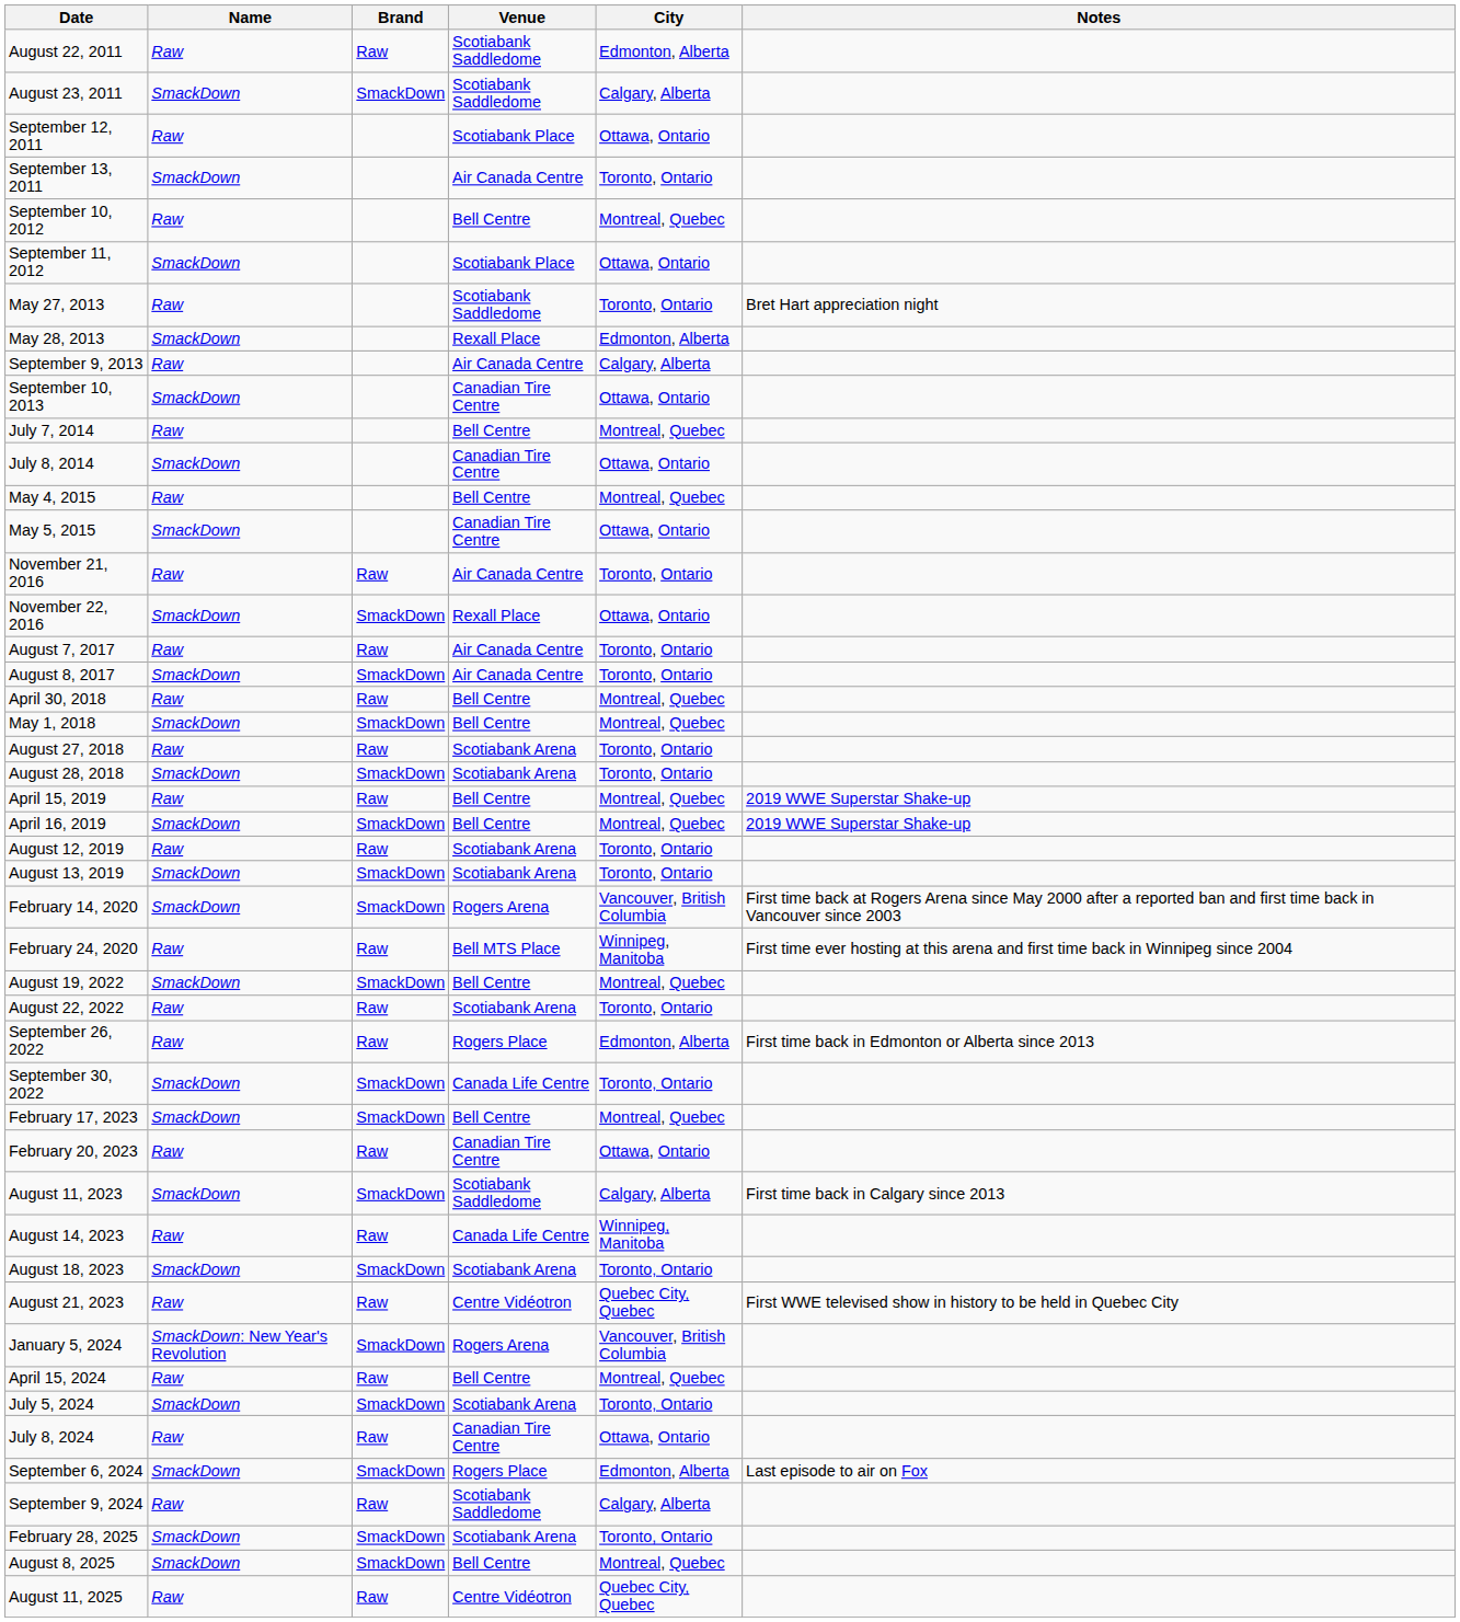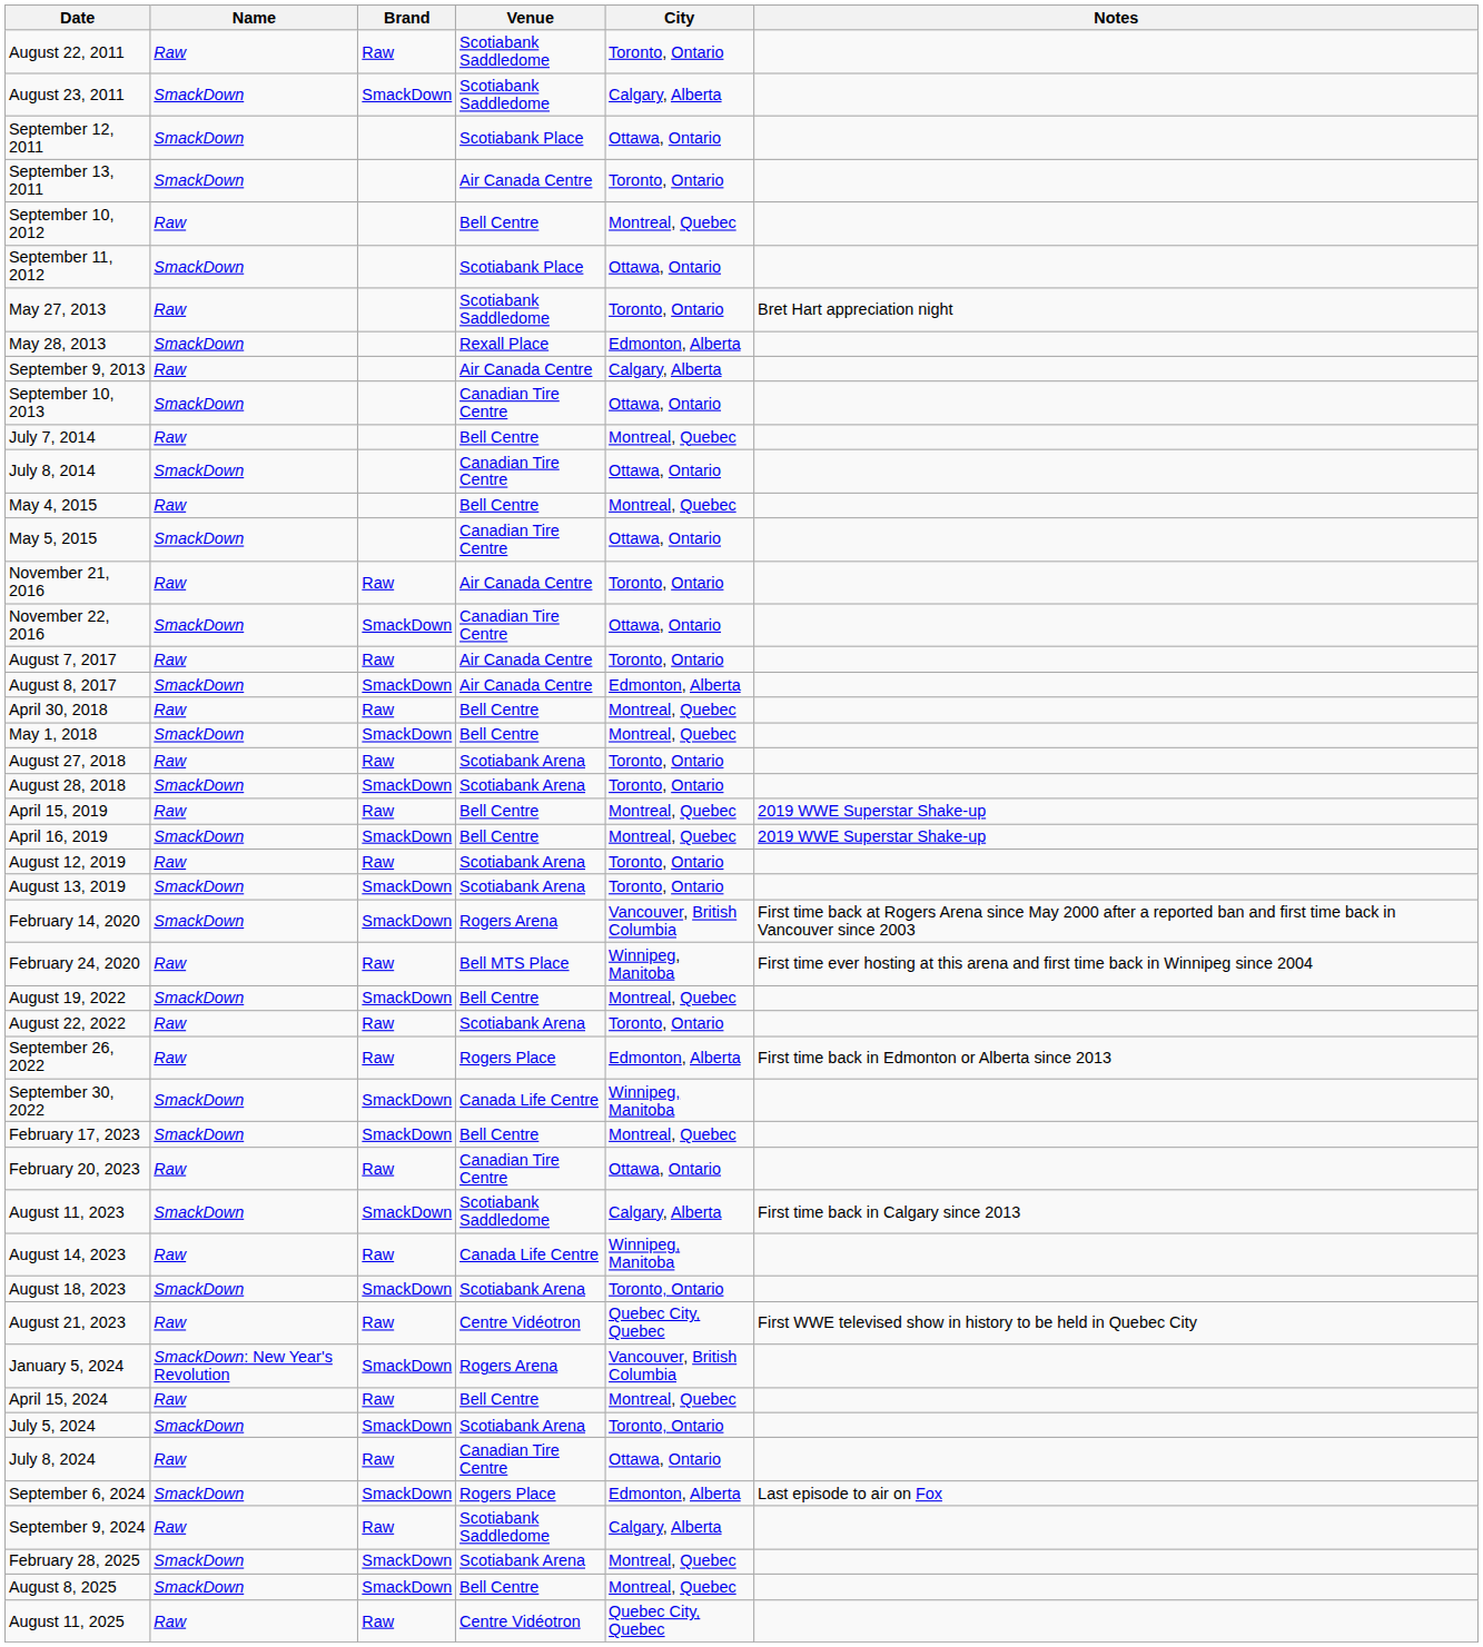August 22, 2011 | City: Edmonton, Alberta -> Toronto, Ontario
September 12, 2011 | Name: Raw -> SmackDown
November 22, 2016 | Venue: Rexall Place -> Canadian Tire Centre
August 8, 2017 | City: Toronto, Ontario -> Edmonton, Alberta
September 30, 2022 | City: Toronto, Ontario -> Winnipeg, Manitoba
February 28, 2025 | City: Toronto, Ontario -> Montreal, Quebec
